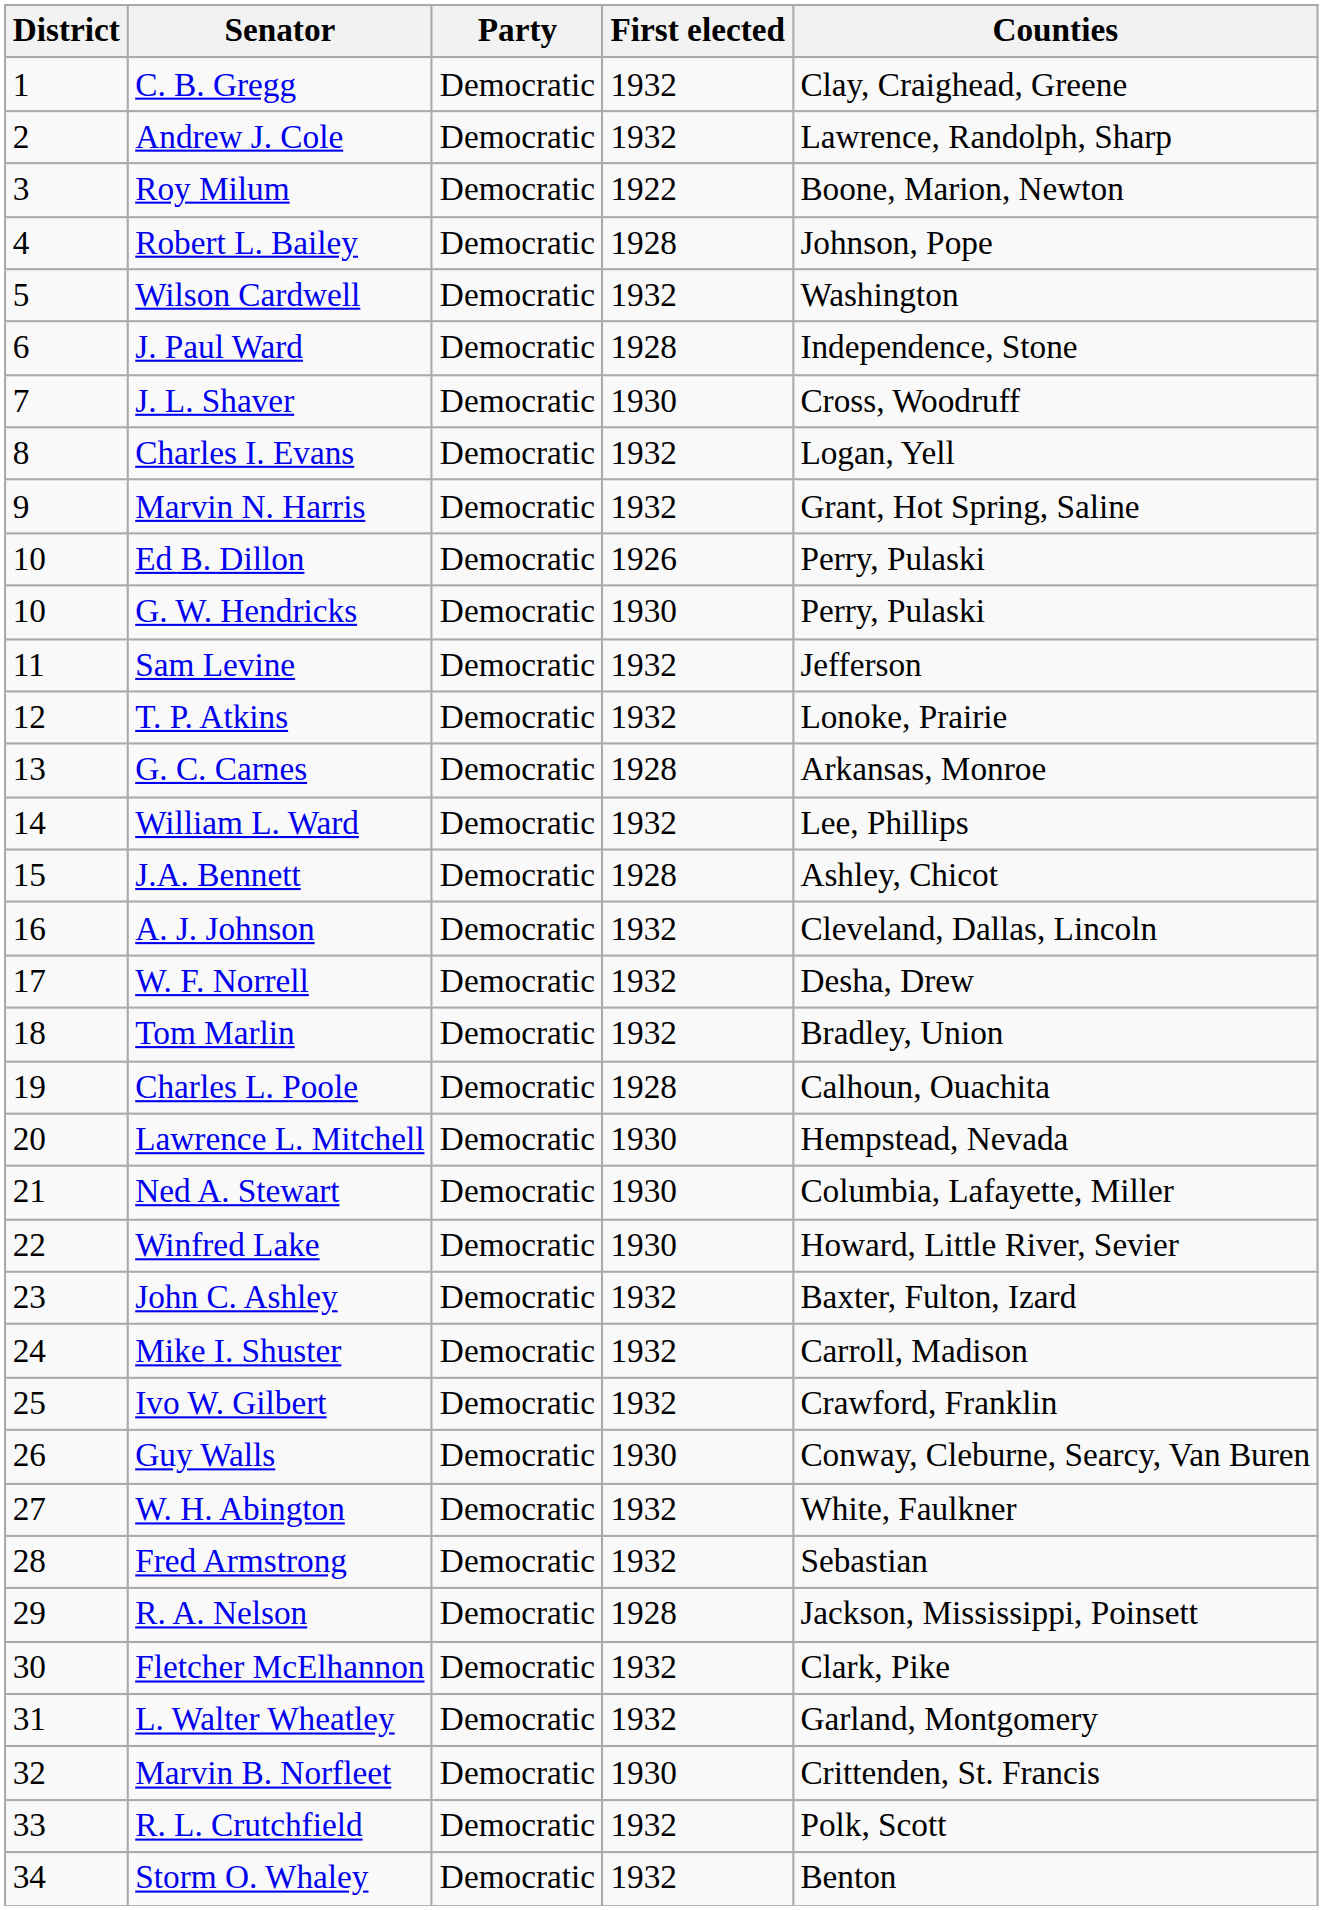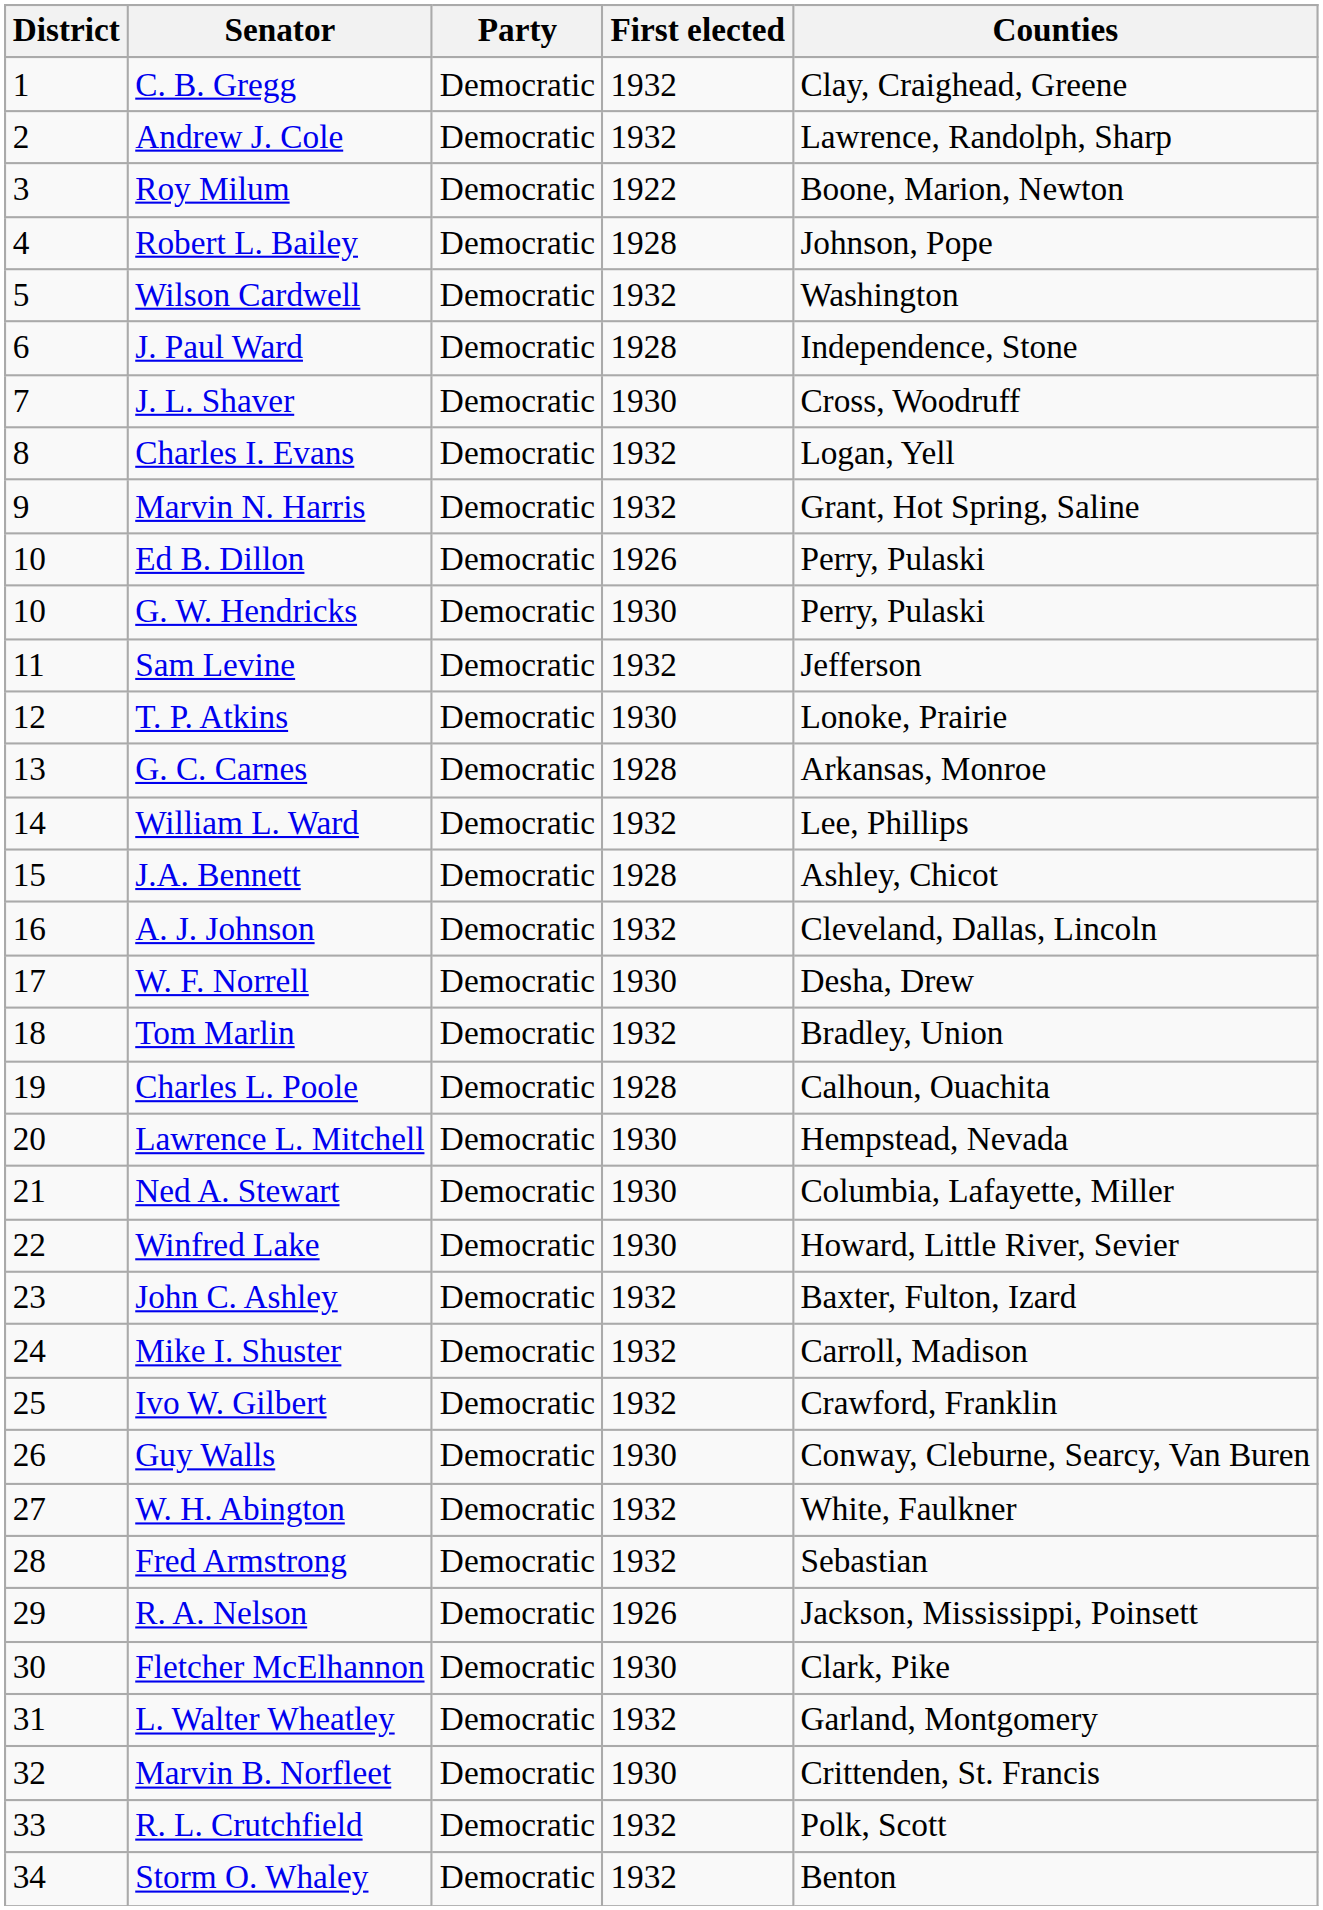T. P. Atkins | First elected: 1932 -> 1930
W. F. Norrell | First elected: 1932 -> 1930
R. A. Nelson | First elected: 1928 -> 1926
Fletcher McElhannon | First elected: 1932 -> 1930
